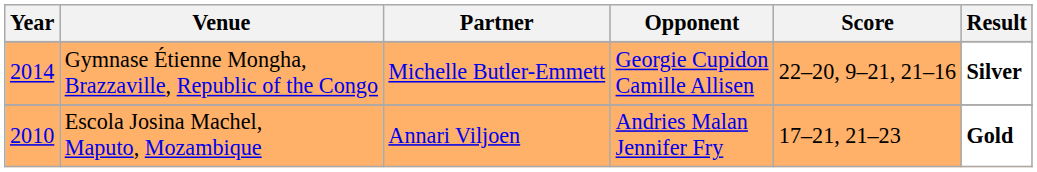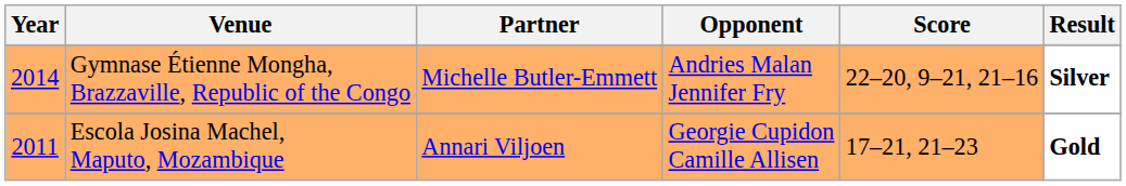Gymnase Étienne Mongha, Brazzaville, Republic of the Congo | Opponent: Georgie Cupidon Camille Allisen -> Andries Malan Jennifer Fry
Escola Josina Machel, Maputo, Mozambique | Year: 2010 -> 2011
Escola Josina Machel, Maputo, Mozambique | Opponent: Andries Malan Jennifer Fry -> Georgie Cupidon Camille Allisen
